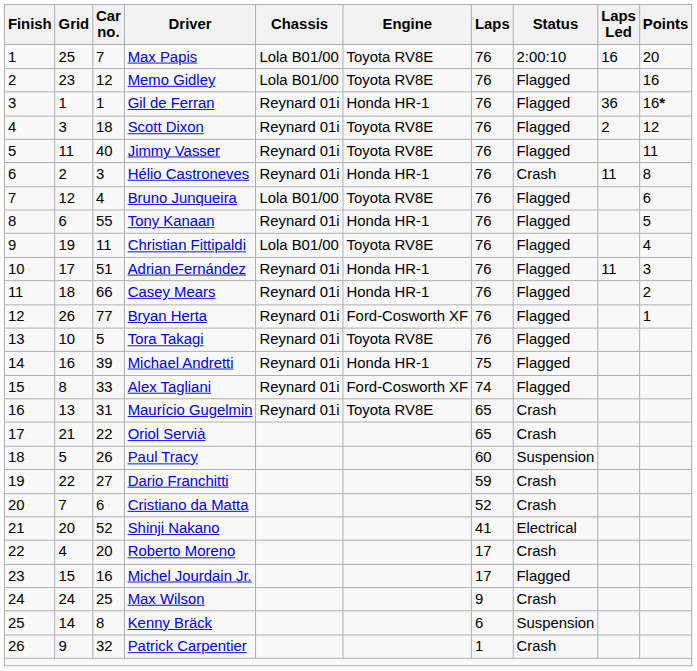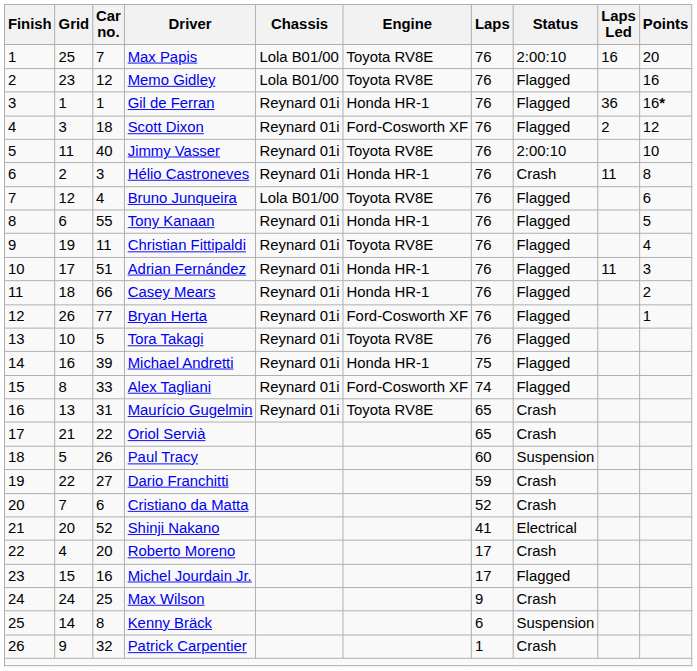Scott Dixon | Engine: Toyota RV8E -> Ford-Cosworth XF
Jimmy Vasser | Status: Flagged -> 2:00:10
Jimmy Vasser | Points: 11 -> 10
Christian Fittipaldi | Chassis: Lola B01/00 -> Reynard 01i
